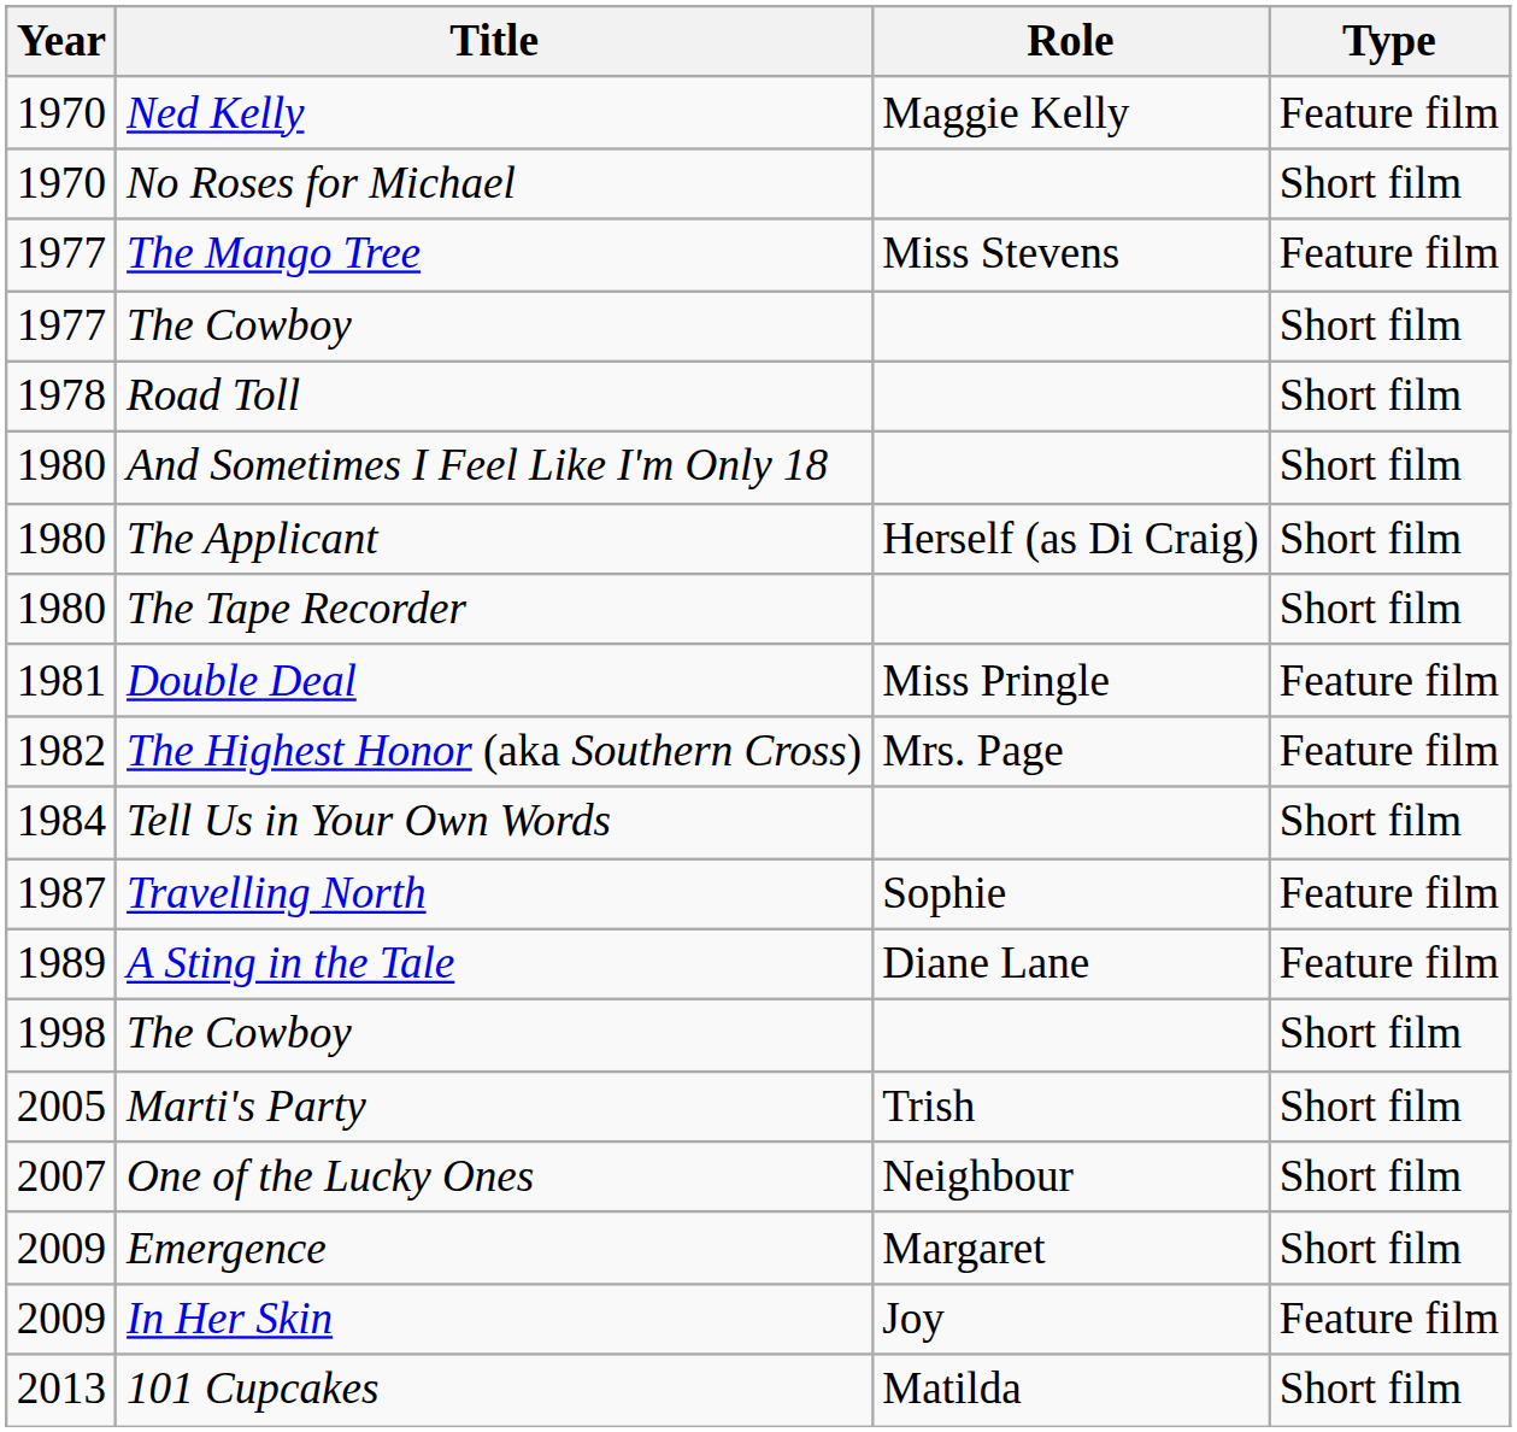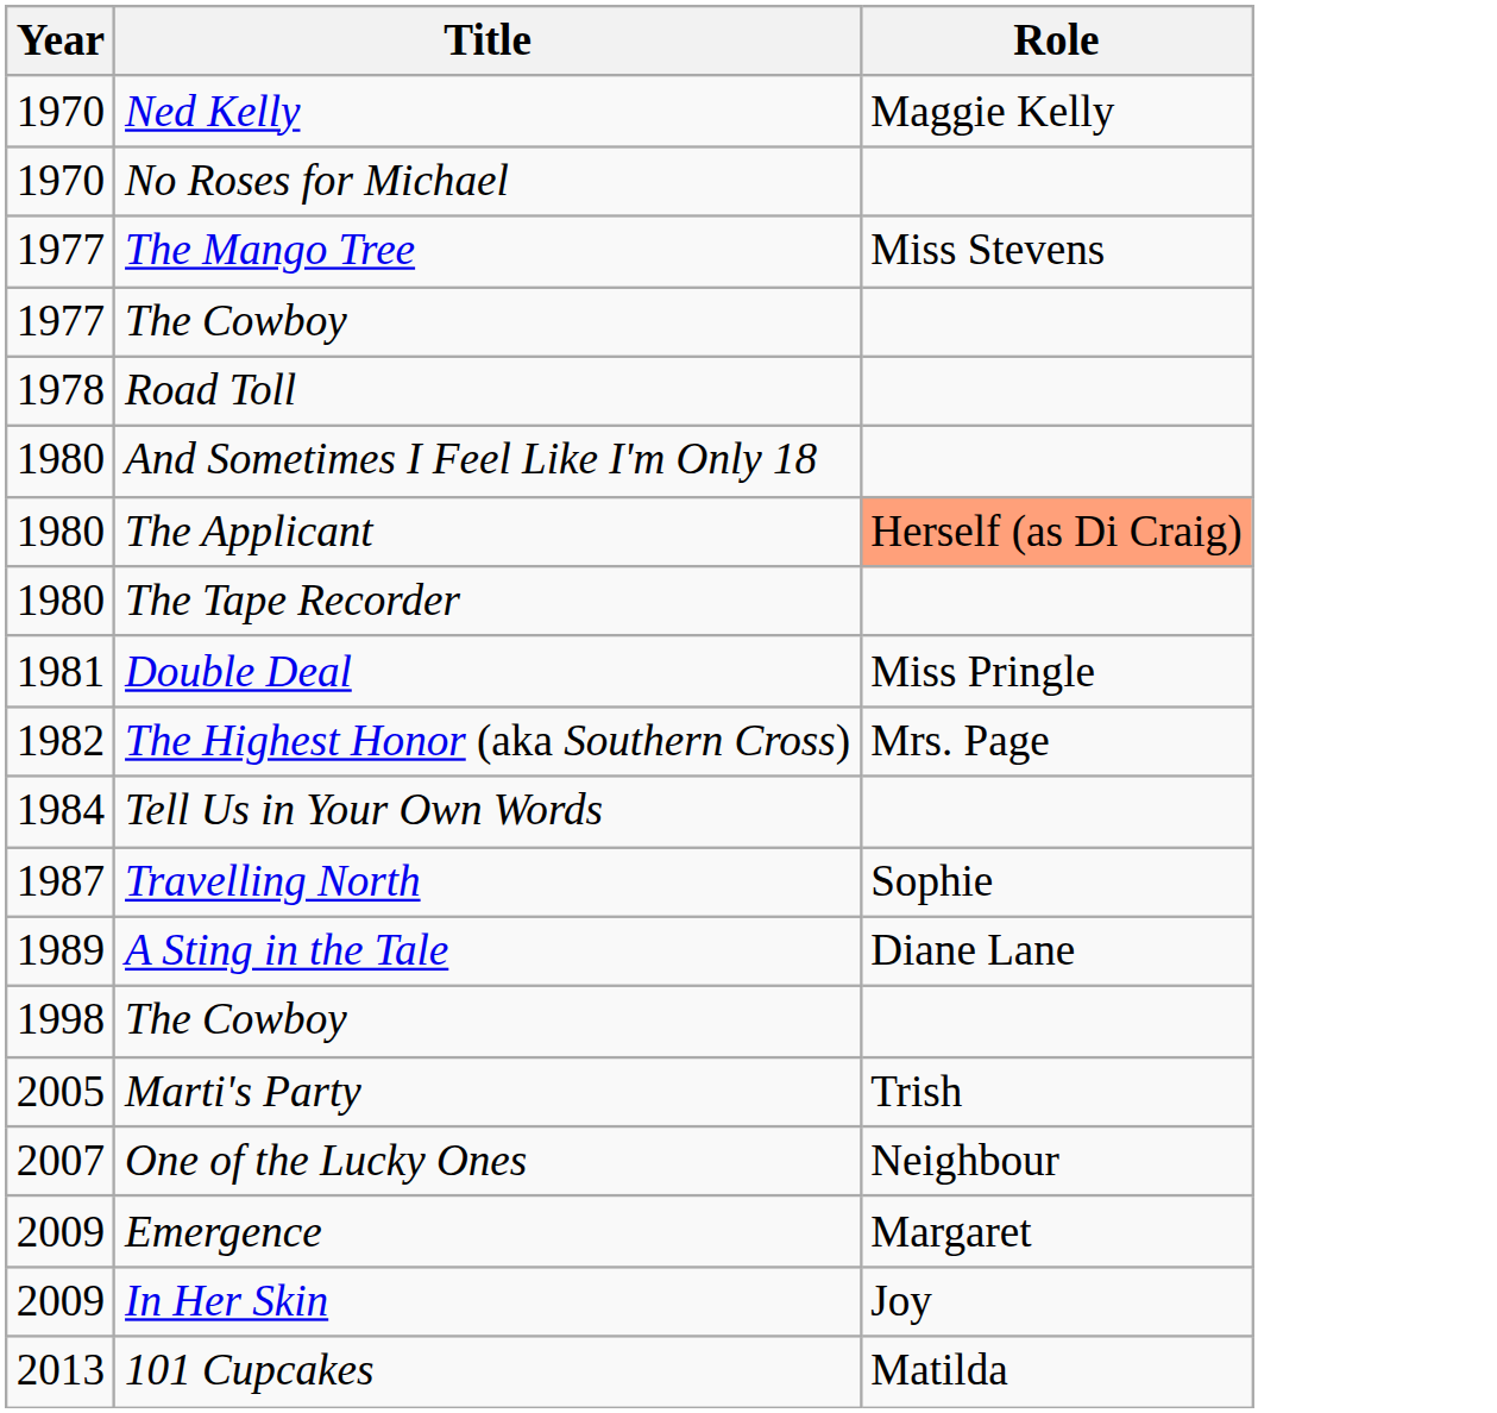- column: Type | Feature film | Short film | Feature film | Short film | Short film | Short film | Short film | Short film | Feature film | Feature film | Short film | Feature film | Feature film | Short film | Short film | Short film | Short film | Feature film | Short film
The Applicant | Role: no background -> lightsalmon background
